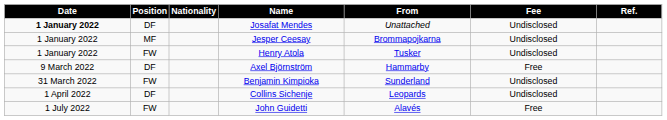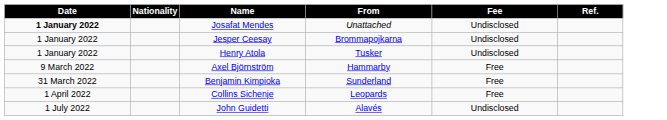- column: Position | DF | MF | FW | DF | FW | DF | FW
Benjamin Kimpioka | Fee: Undisclosed -> Free
Collins Sichenje | Fee: Undisclosed -> Free
John Guidetti | Fee: Free -> Undisclosed
